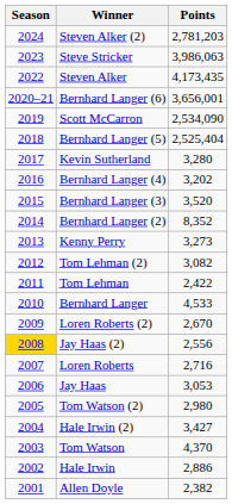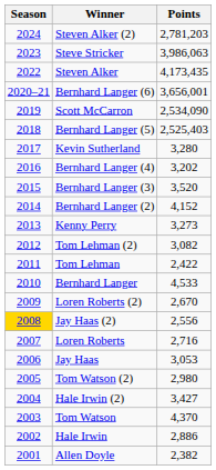Bernhard Langer (5) | Points: 2,525,404 -> 2,525,403
Bernhard Langer (2) | Points: 8,352 -> 4,152
